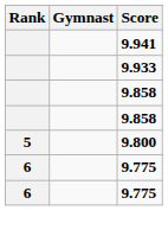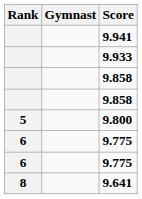+ row: 8 | 9.641
